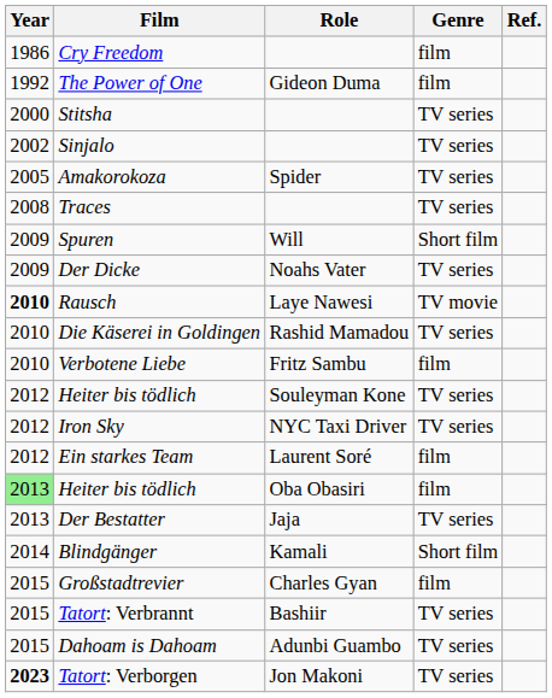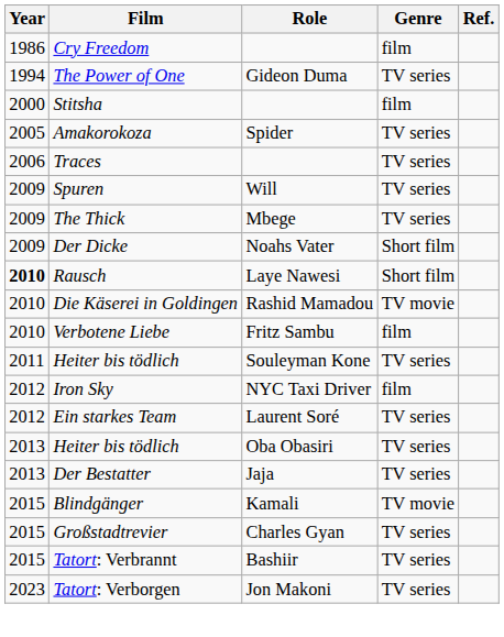The Power of One | Year: 1992 -> 1994
The Power of One | Genre: film -> TV series
Stitsha | Genre: TV series -> film
- row: 2002 | Sinjalo | TV series
Traces | Year: 2008 -> 2006
Spuren | Genre: Short film -> TV series
+ row: 2009 | The Thick | Mbege | TV series
Der Dicke | Genre: TV series -> Short film
Rausch | Genre: TV movie -> Short film
Die Käserei in Goldingen | Genre: TV series -> TV movie
Heiter bis tödlich / Souleyman Kone | Year: 2012 -> 2011
Iron Sky | Genre: TV series -> film
Ein starkes Team | Genre: film -> TV series
Heiter bis tödlich / Oba Obasiri | Year: lightgreen background -> no background
Heiter bis tödlich / Oba Obasiri | Genre: film -> TV series
Blindgänger | Year: 2014 -> 2015
Blindgänger | Genre: Short film -> TV movie
Großstadtrevier | Genre: film -> TV series
- row: 2015 | Dahoam is Dahoam | Adunbi Guambo | TV series
Tatort: Verborgen | Year: bold -> normal
